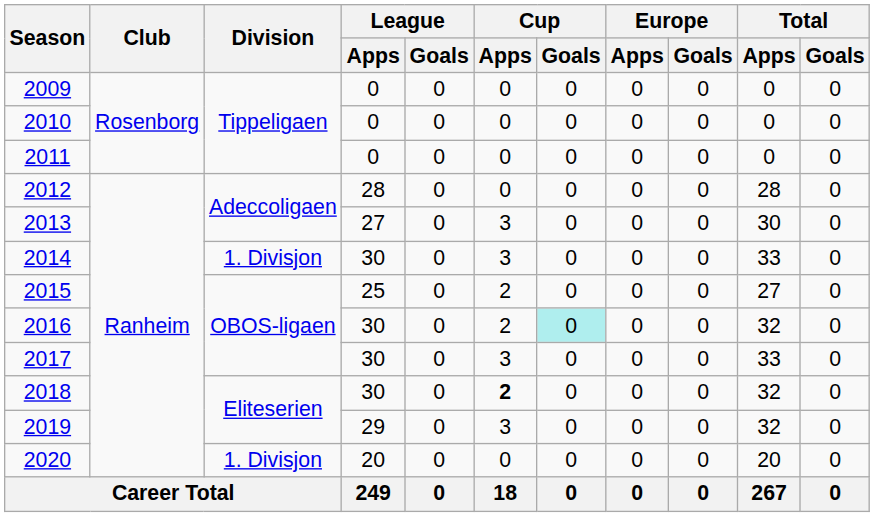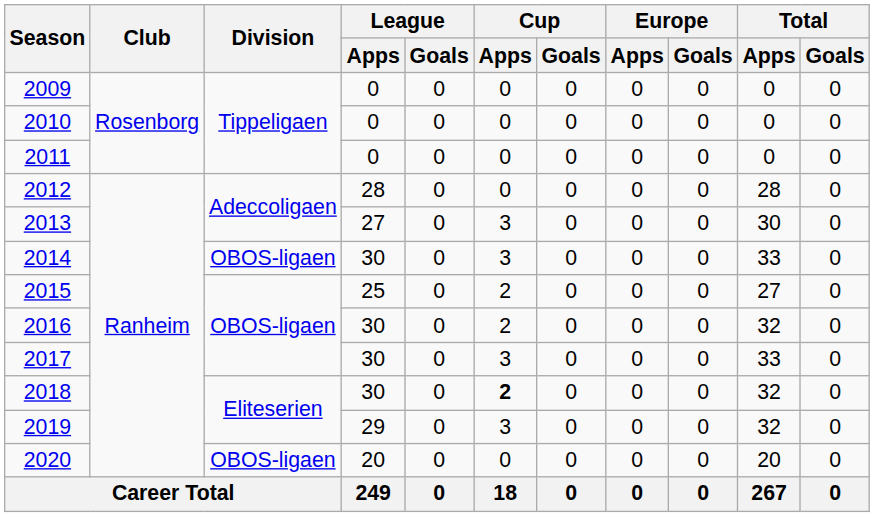2014 | Division: 1. Divisjon -> OBOS-ligaen
2016 | Cup / Goals: paleturquoise background -> no background
2020 | Division: 1. Divisjon -> OBOS-ligaen
